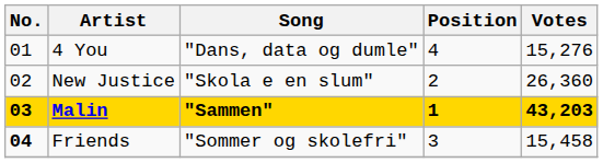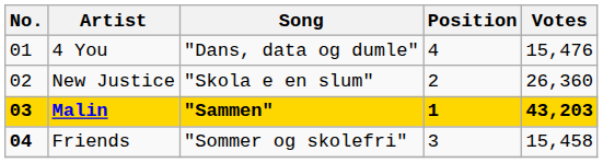4 You | Votes: 15,276 -> 15,476
